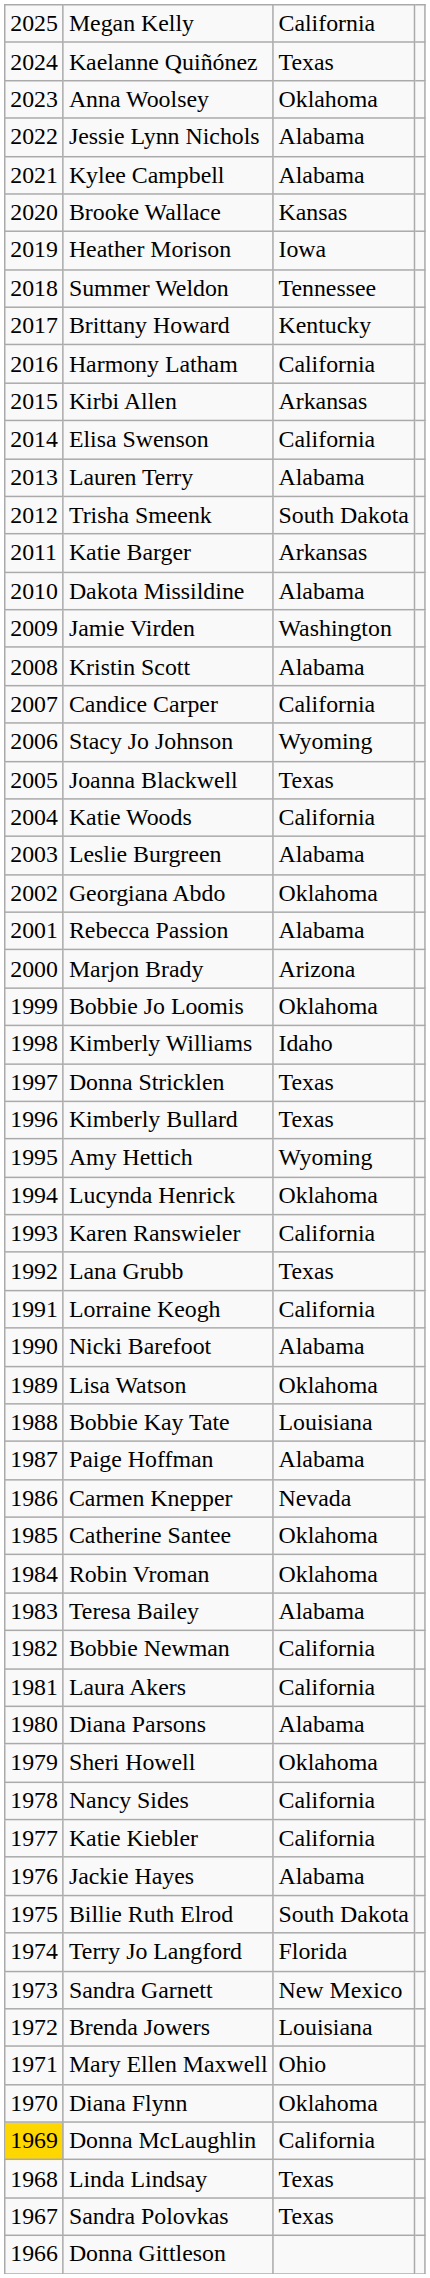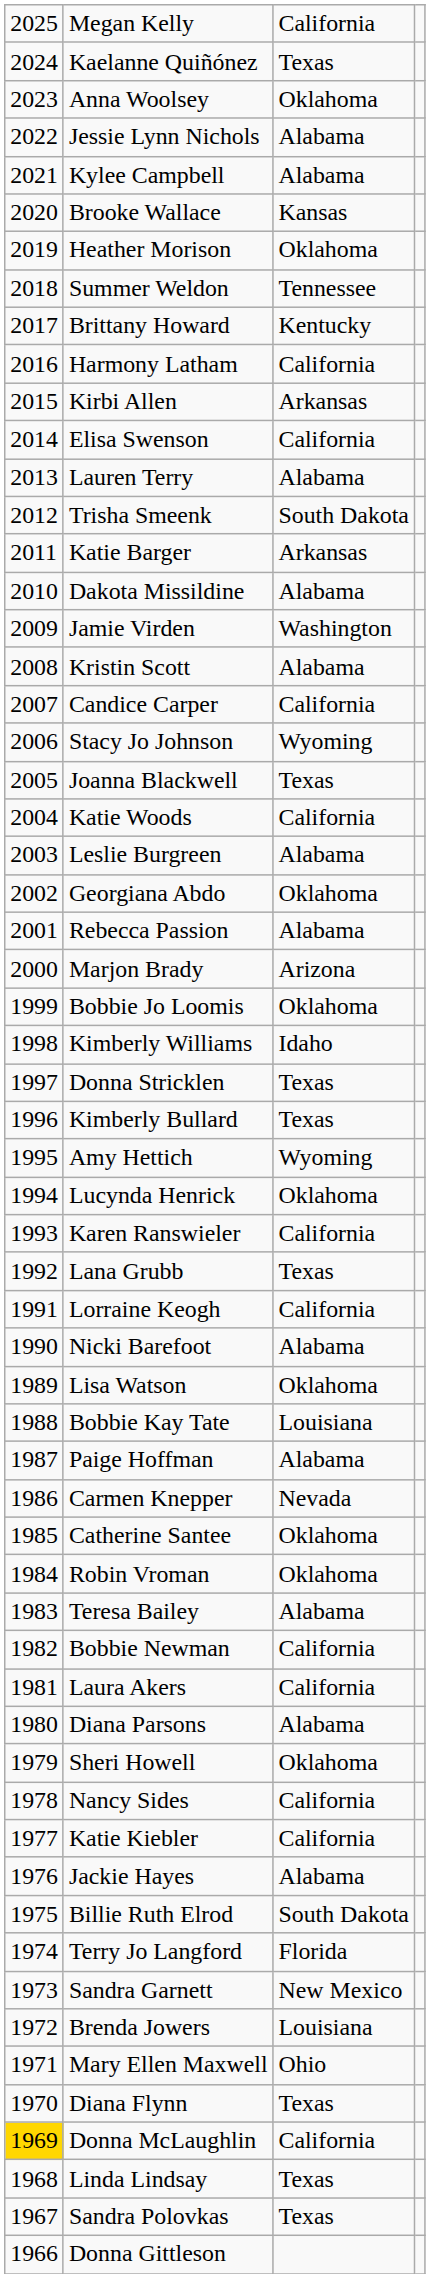Heather Morison | column 3: Iowa -> Oklahoma
Diana Flynn | column 3: Oklahoma -> Texas
